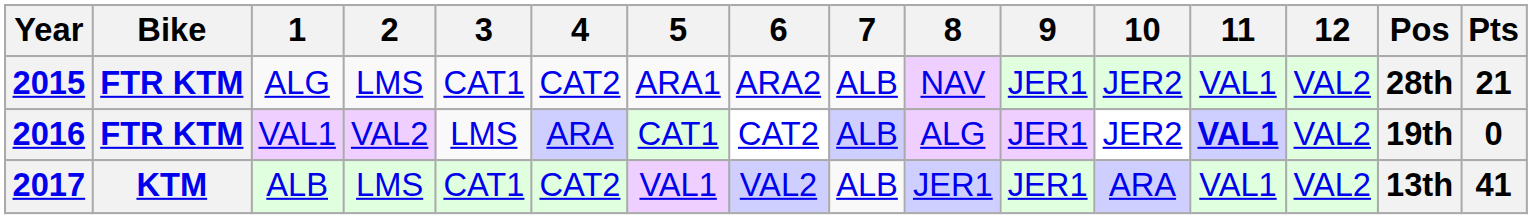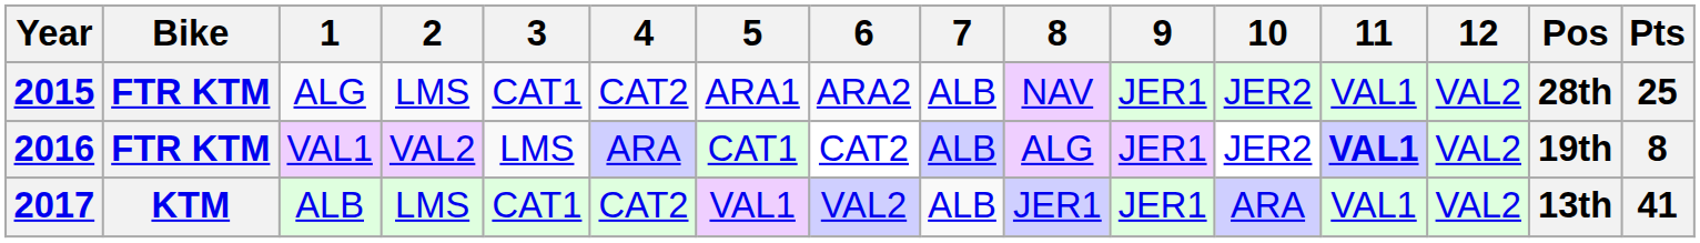2015 | Pts: 21 -> 25
2016 | Pts: 0 -> 8
